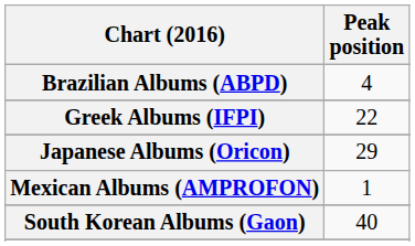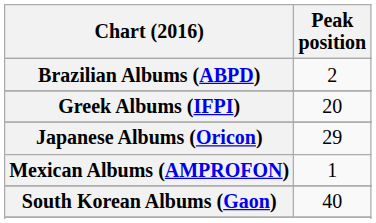Brazilian Albums (ABPD) | Peak position: 4 -> 2
Greek Albums (IFPI) | Peak position: 22 -> 20
